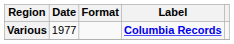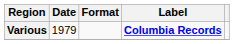Various | Date: 1977 -> 1979
